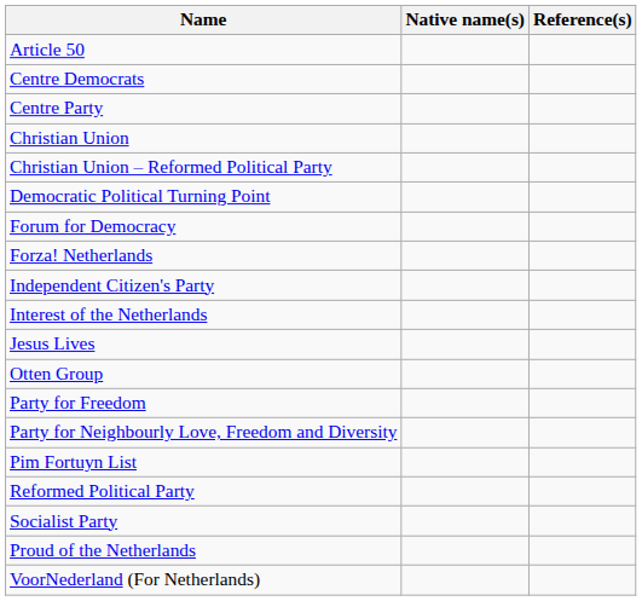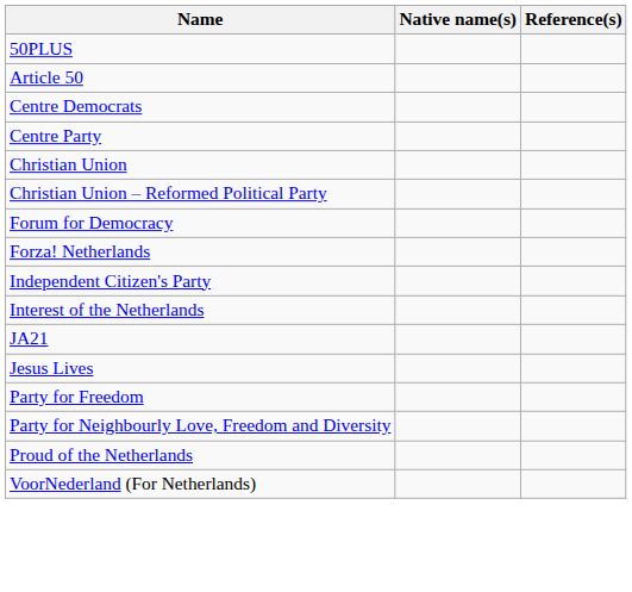+ row: 50PLUS
- row: Democratic Political Turning Point
+ row: JA21
- row: Otten Group
- row: Pim Fortuyn List
- row: Reformed Political Party
- row: Socialist Party
